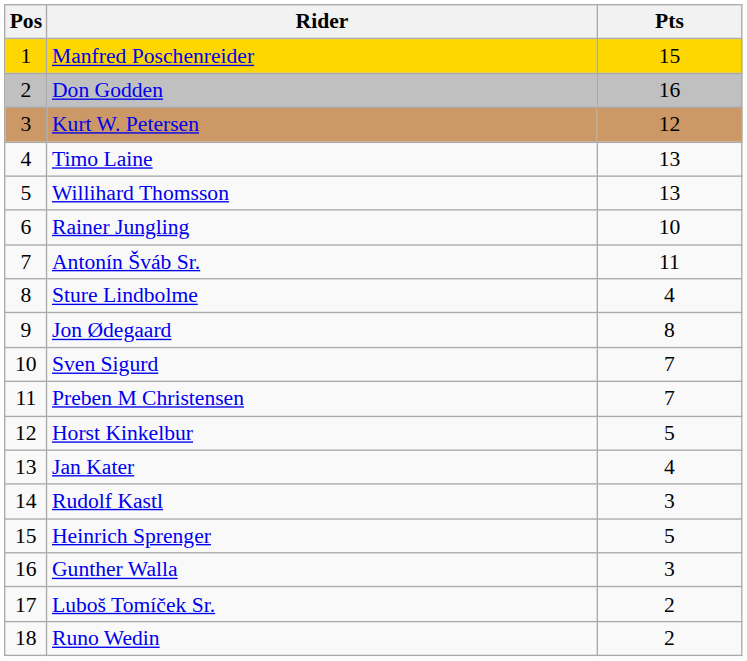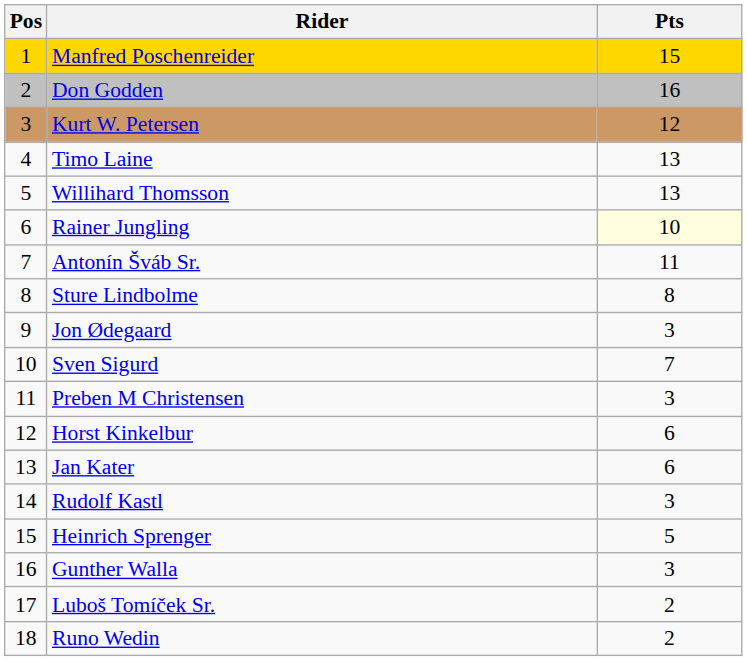Rainer Jungling | Pts: no background -> lightyellow background
Sture Lindbolme | Pts: 4 -> 8
Jon Ødegaard | Pts: 8 -> 3
Preben M Christensen | Pts: 7 -> 3
Horst Kinkelbur | Pts: 5 -> 6
Jan Kater | Pts: 4 -> 6
